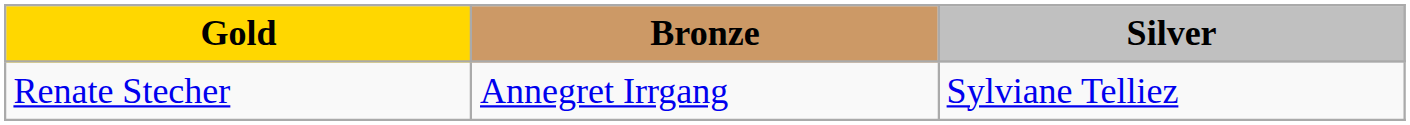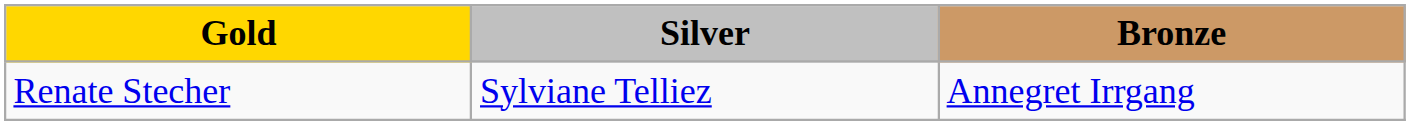columns swapped: Silver <-> Bronze
